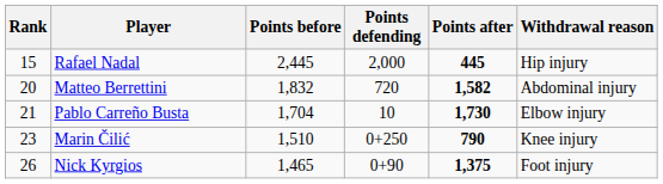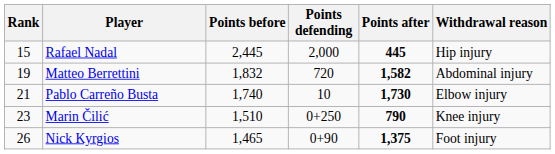Matteo Berrettini | Rank: 20 -> 19
Pablo Carreño Busta | Points before: 1,704 -> 1,740
